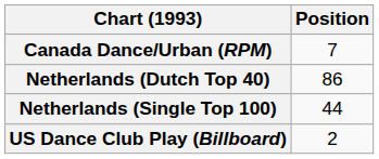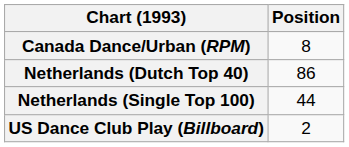Canada Dance/Urban (RPM) | Position: 7 -> 8
